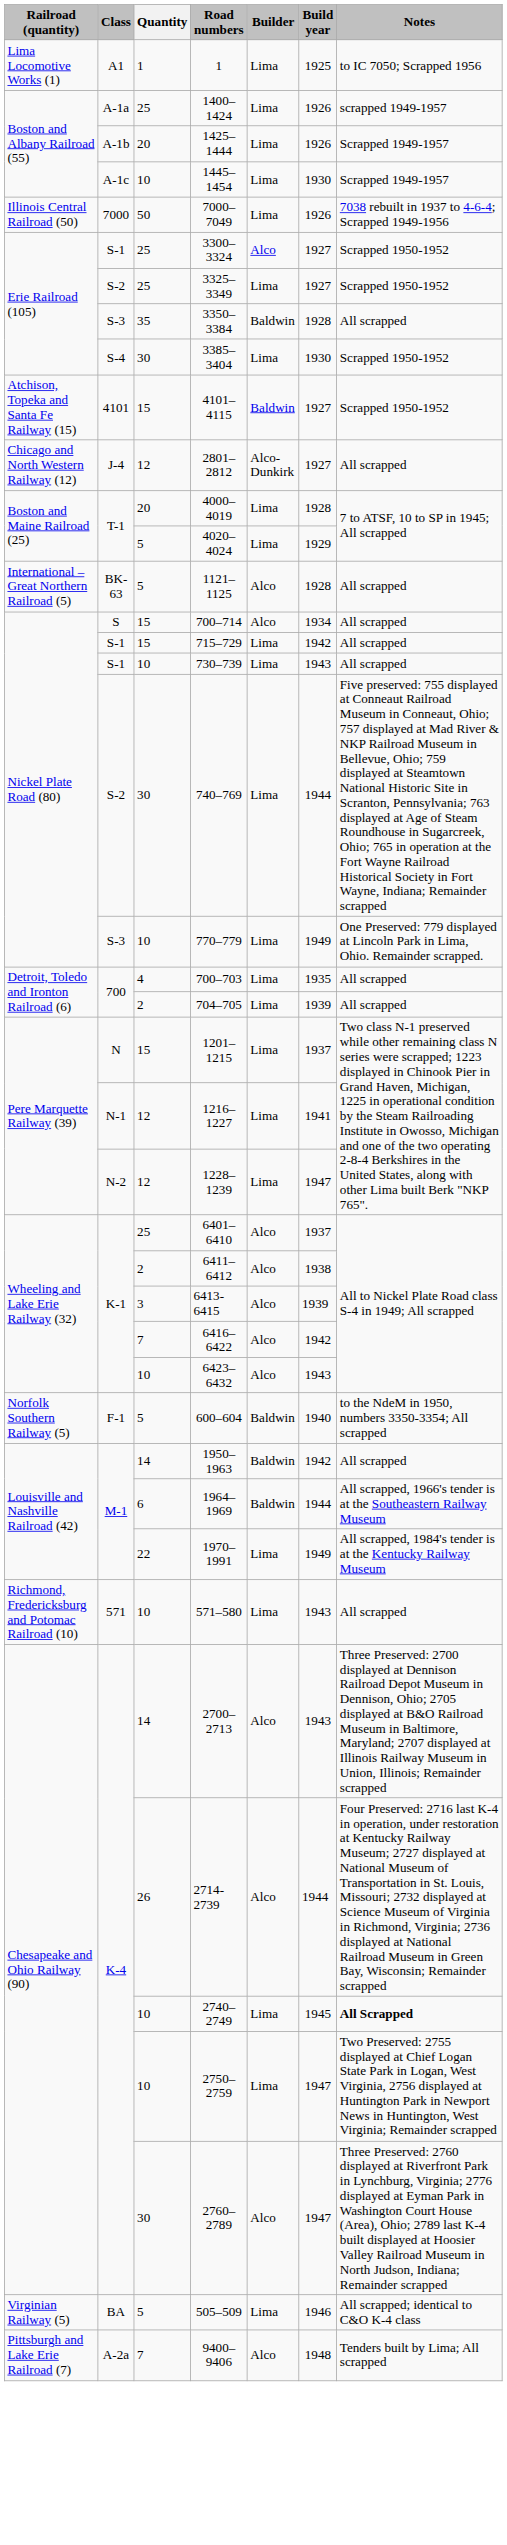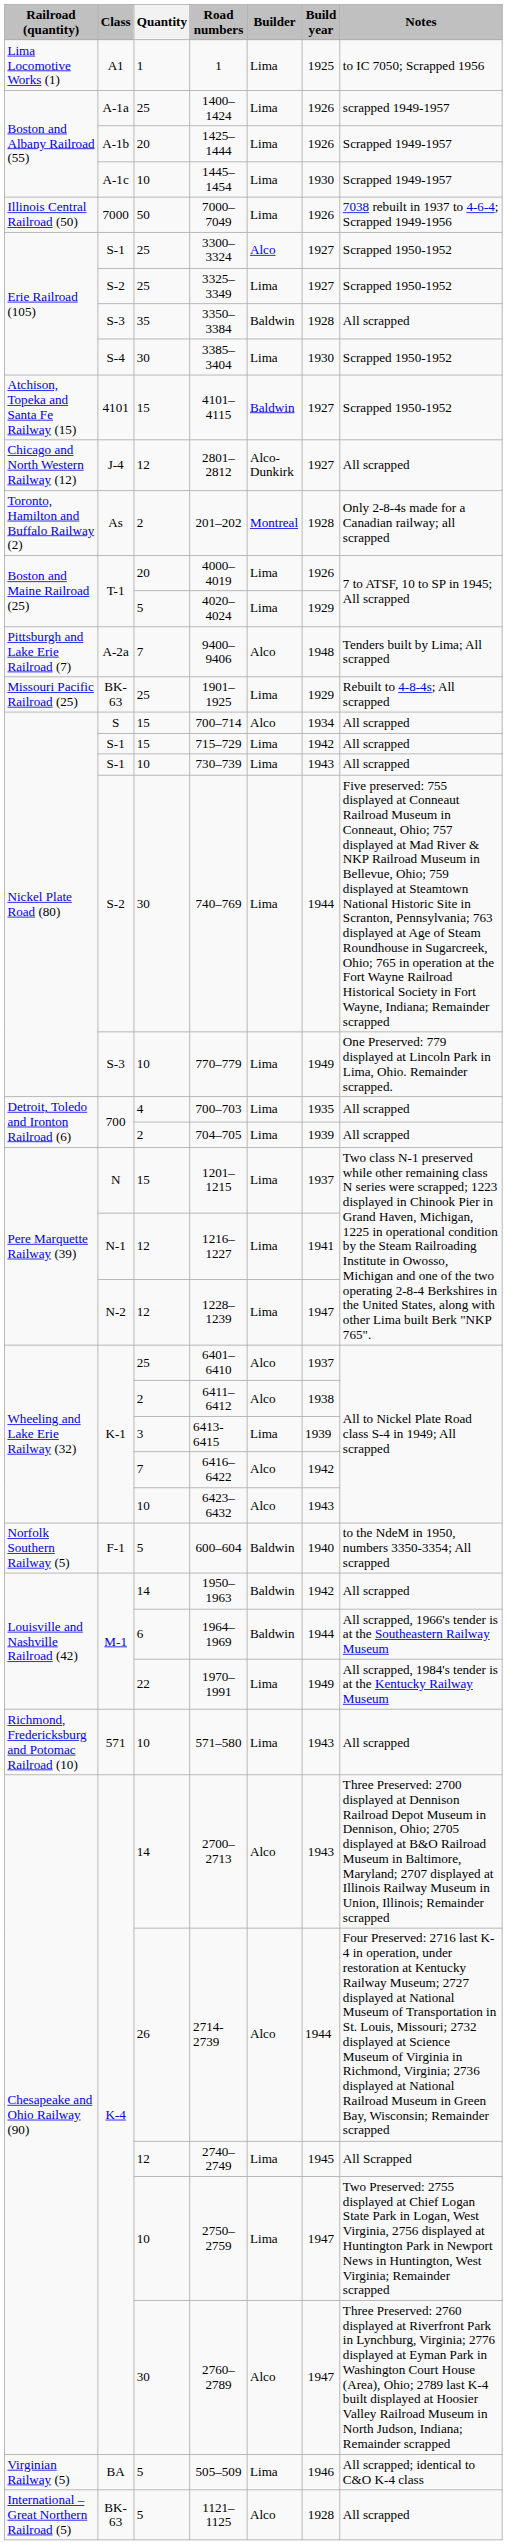+ row: Toronto, Hamilton and Buffalo Railway (2) | As | 2 | 201–202 | Montreal | 1928 | Only 2-8-4s made for a Canadian railway; all scrapped
4000–4019 | Build year: 1928 -> 1926
rows swapped: 1121–1125 <-> 9400–9406
+ row: Missouri Pacific Railroad (25) | BK-63 | 25 | 1901–1925 | Lima | 1929 | Rebuilt to 4-8-4s; All scrapped
6413-6415 | Builder: Alco -> Lima
2740–2749 | Quantity: 10 -> 12
2740–2749 | Notes: bold -> normal
